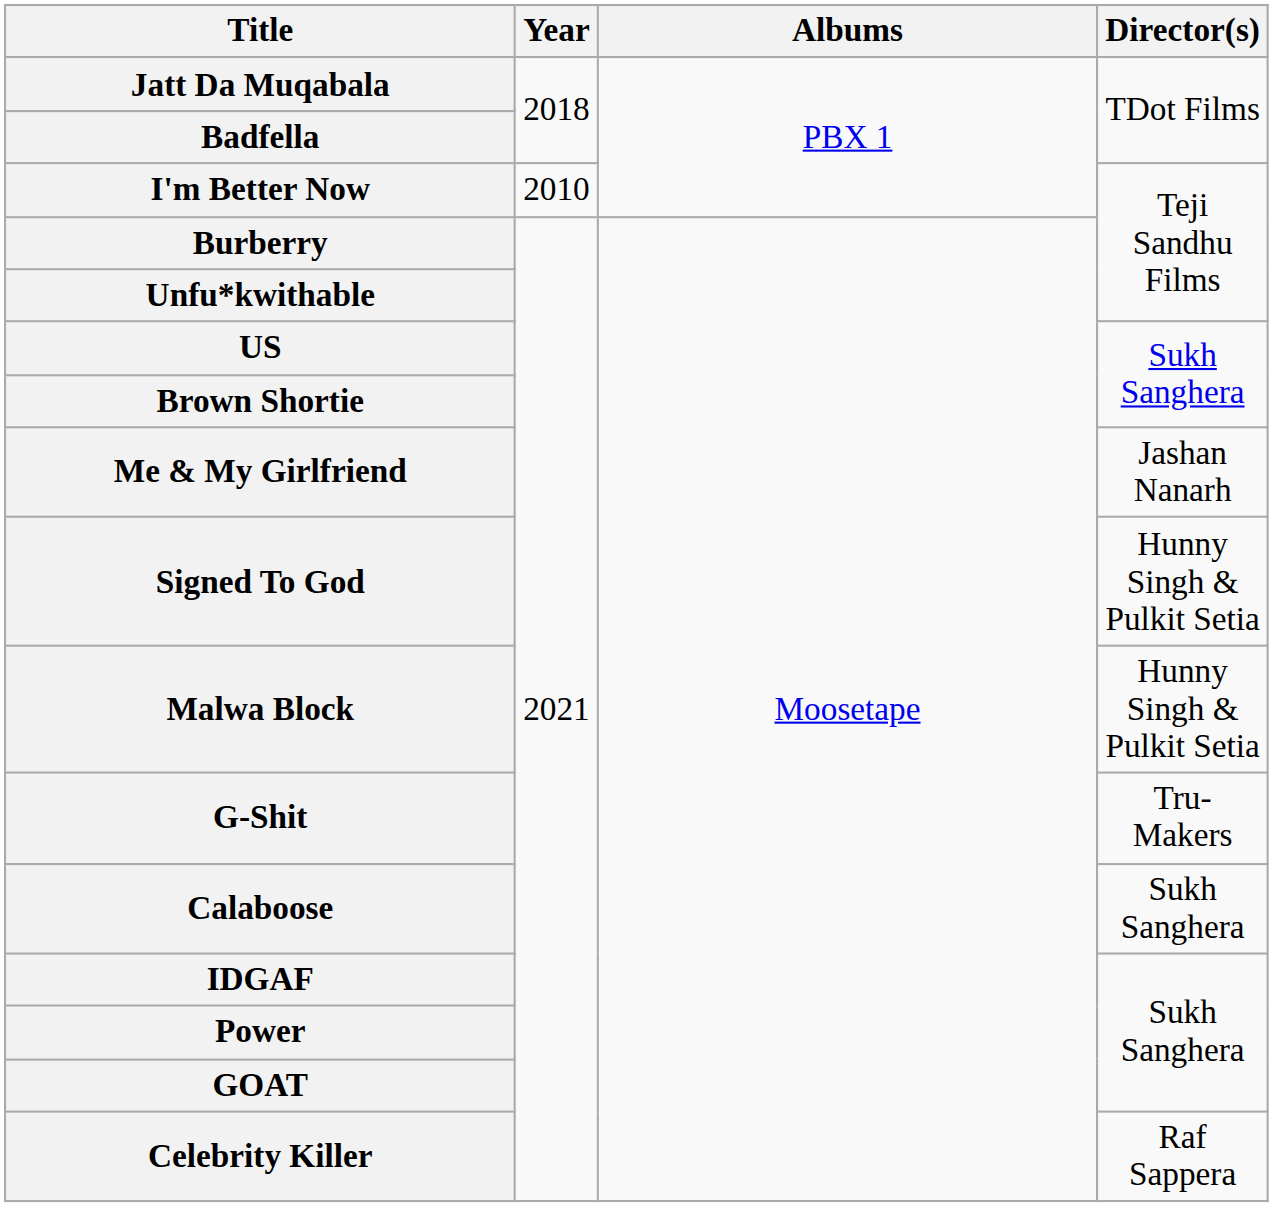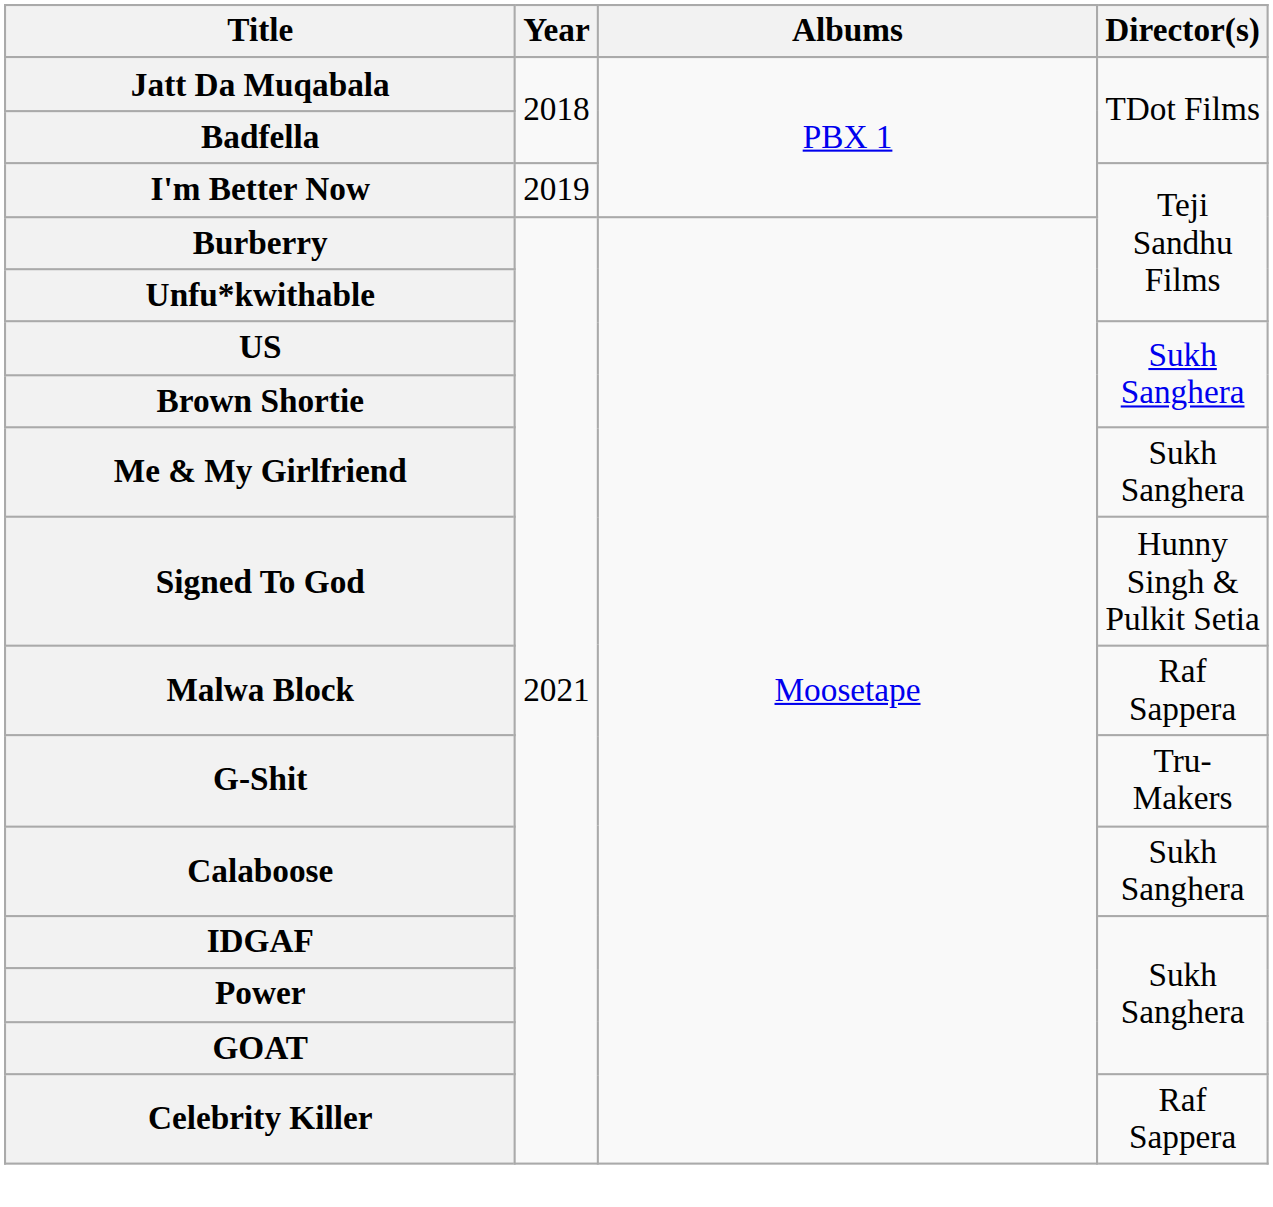I'm Better Now | Year: 2010 -> 2019
Me & My Girlfriend | Director(s): Jashan Nanarh -> Sukh Sanghera
Malwa Block | Director(s): Hunny Singh & Pulkit Setia -> Raf Sappera
